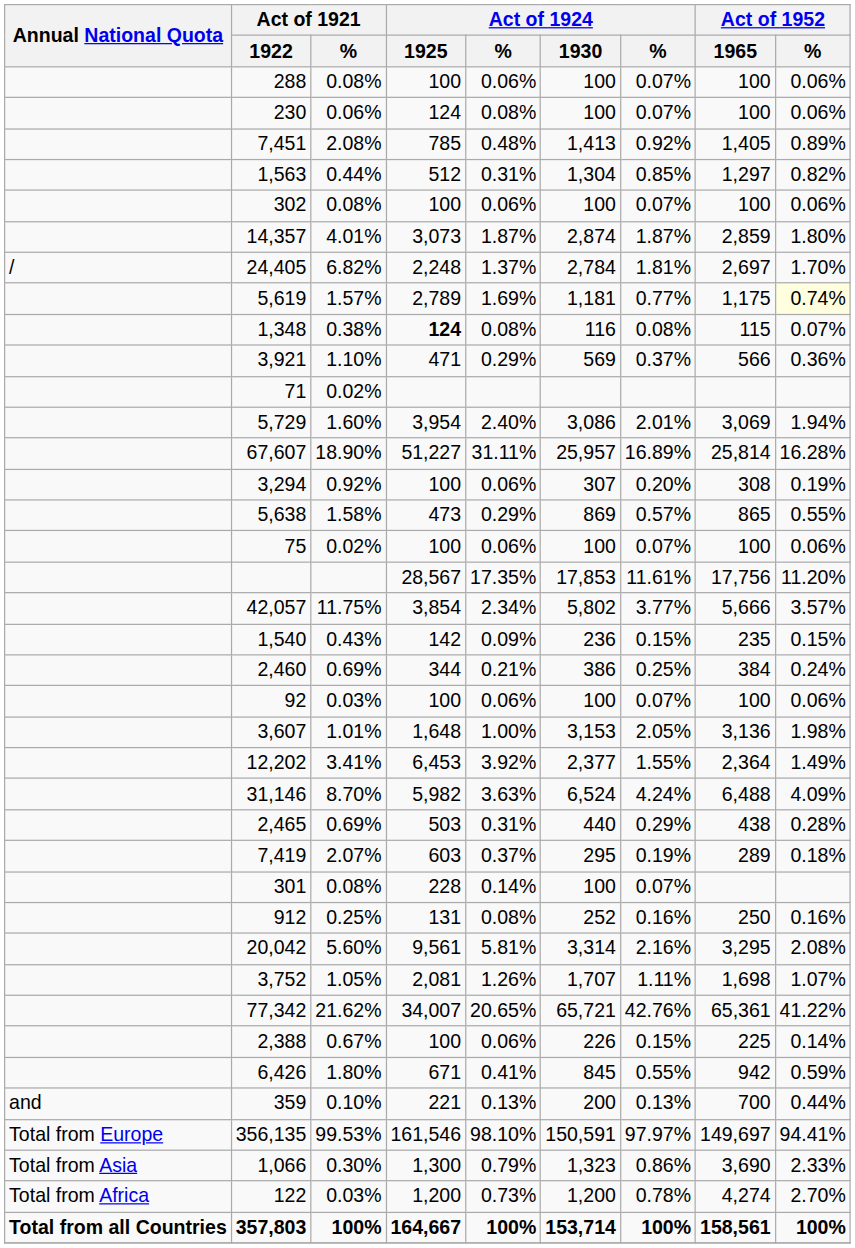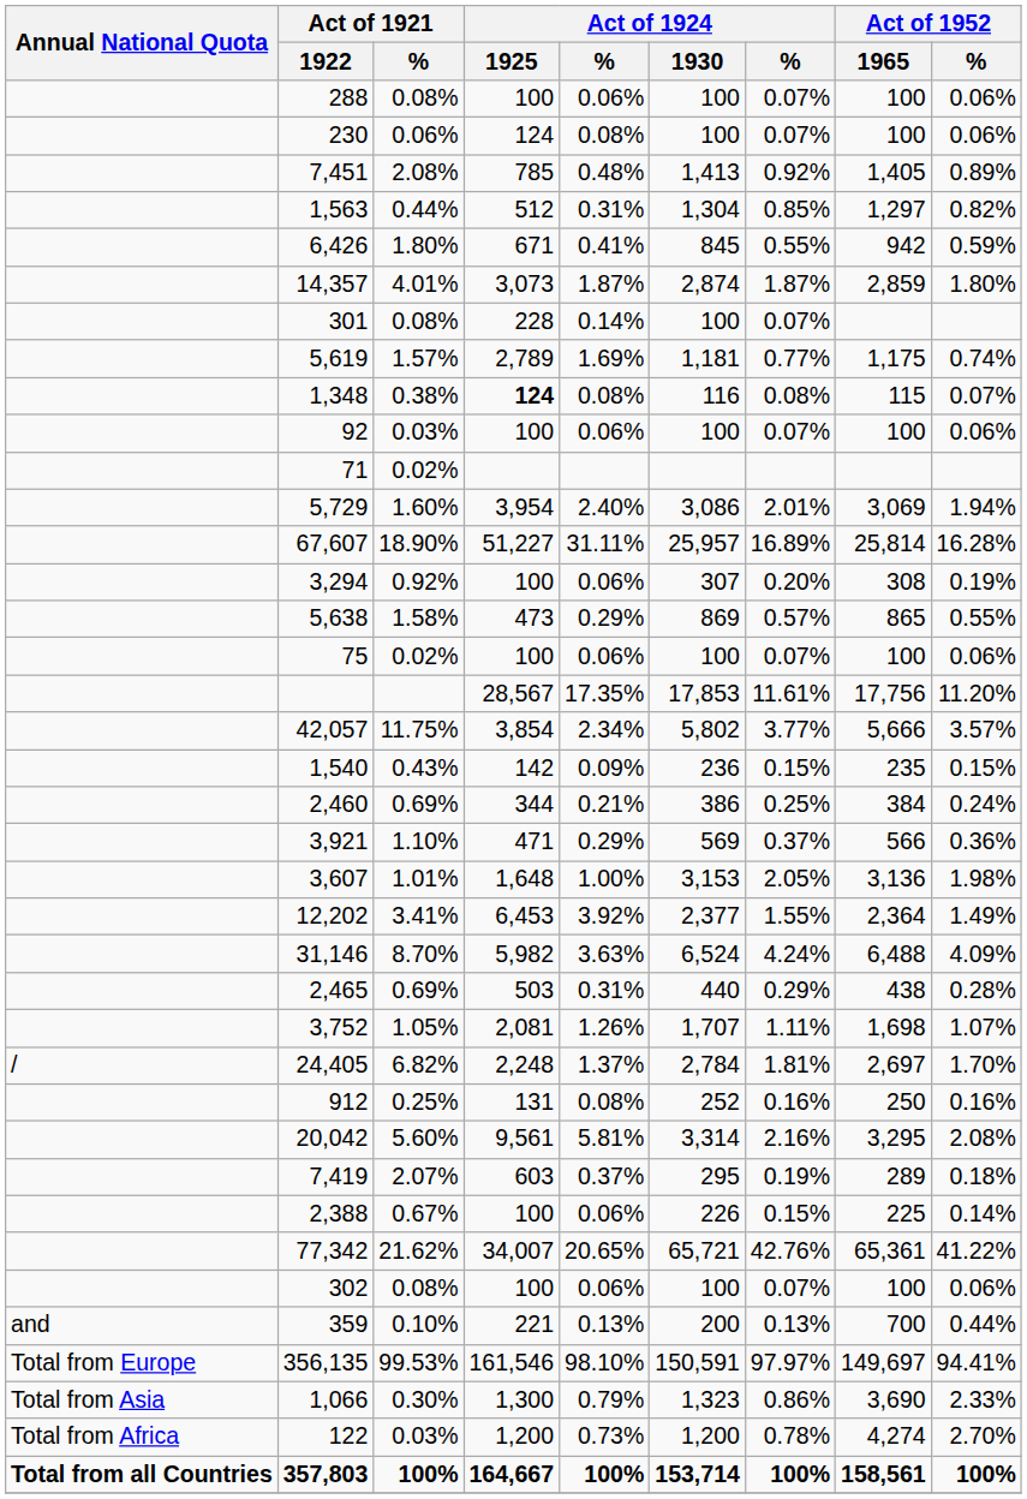rows swapped: 302 <-> 6,426
rows swapped: 301 <-> 24,405
5,619 | Act of 1952 / %: lightyellow background -> no background
rows swapped: 3,921 <-> 92
rows swapped: 7,419 <-> 3,752
rows swapped: 2,388 <-> 77,342
